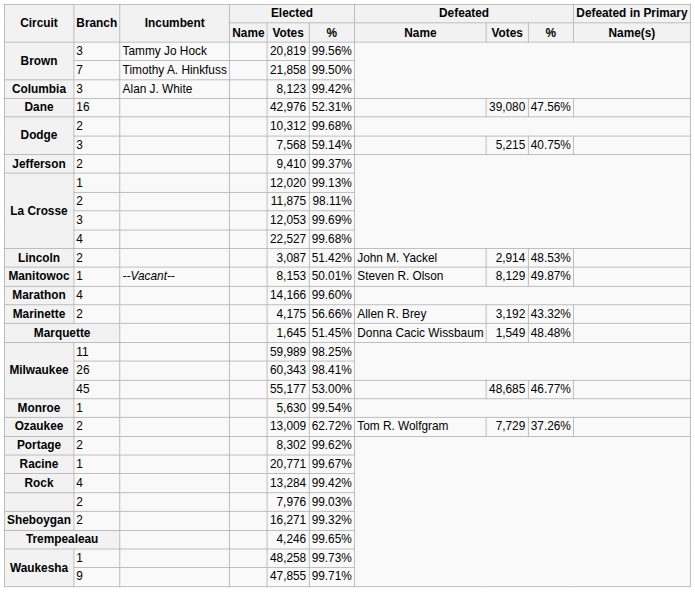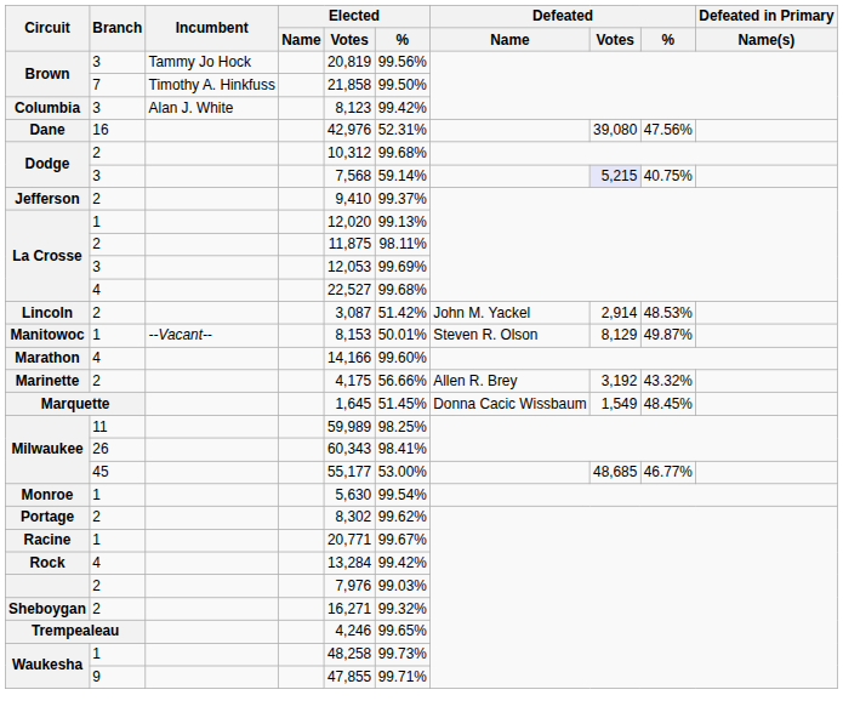Dodge / 3 | Defeated / Votes: no background -> lavender background
Marquette | Defeated / %: 48.48% -> 48.45%
- row: Ozaukee | 2 | 13,009 | 62.72% | Tom R. Wolfgram | 7,729 | 37.26%
